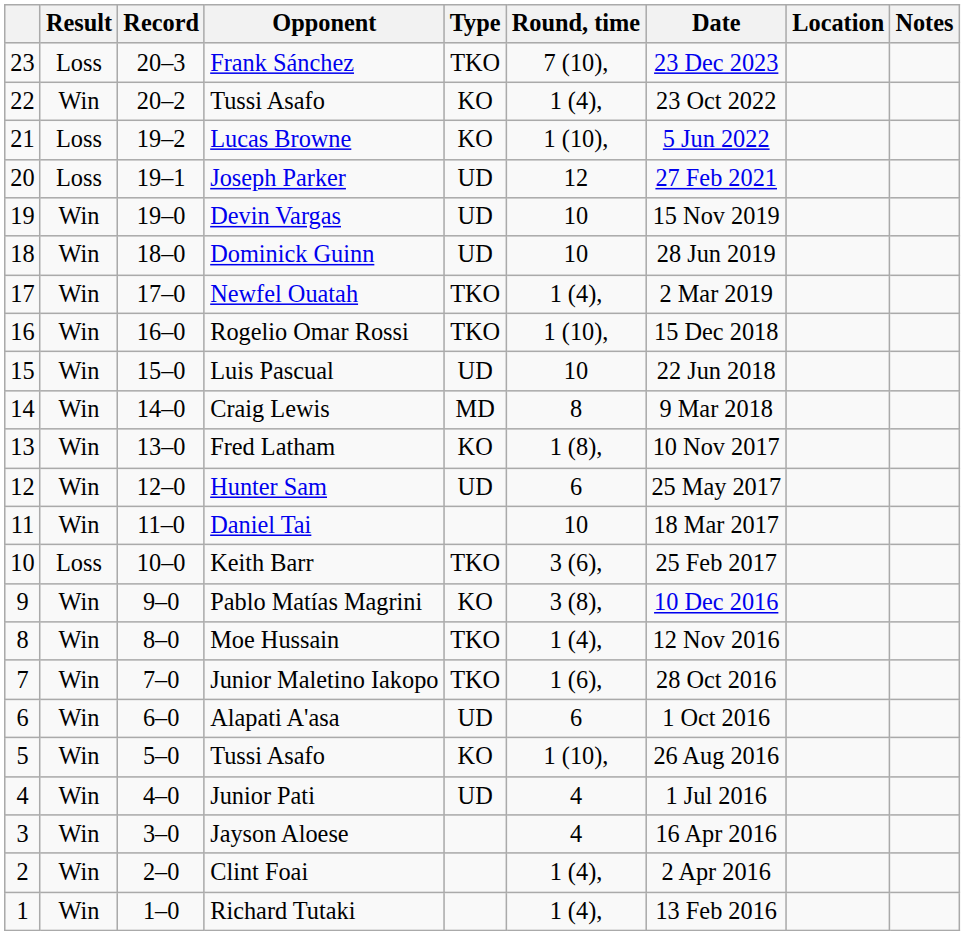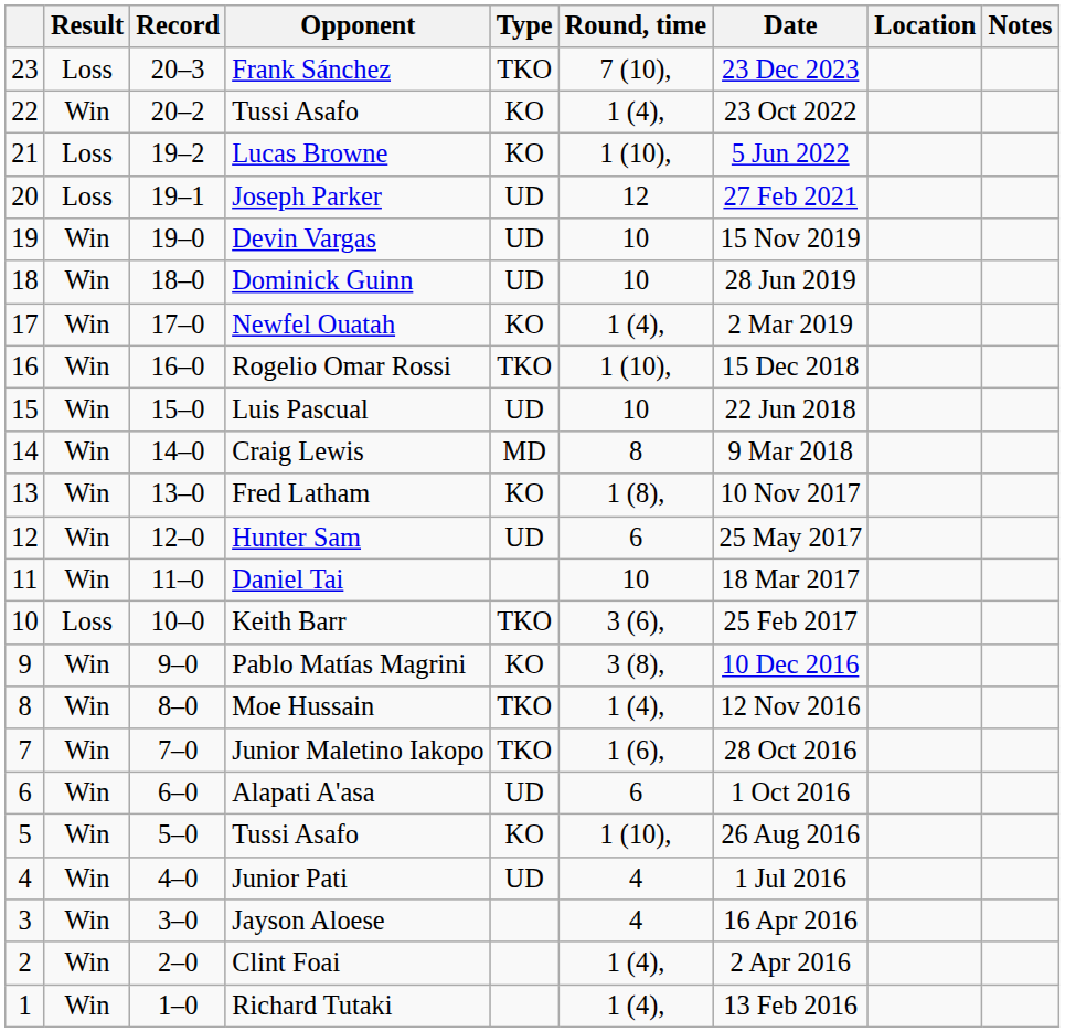Newfel Ouatah | Type: TKO -> KO
